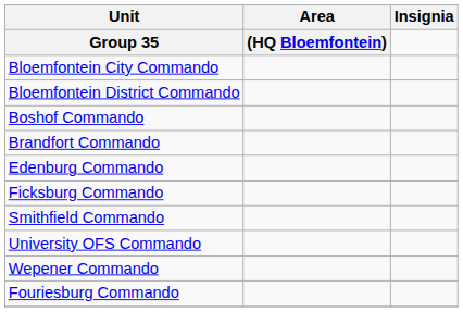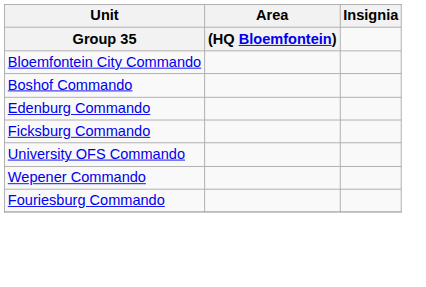- row: Bloemfontein District Commando
- row: Brandfort Commando
- row: Smithfield Commando
